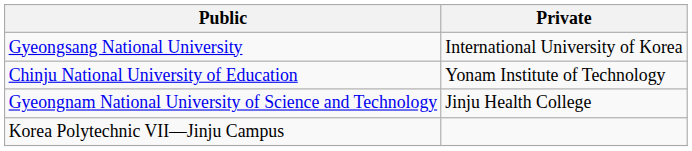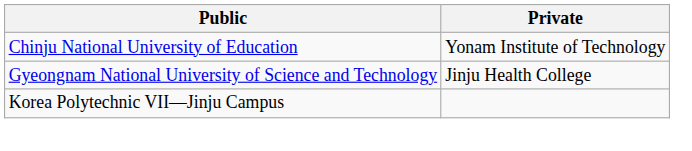- row: Gyeongsang National University | International University of Korea
